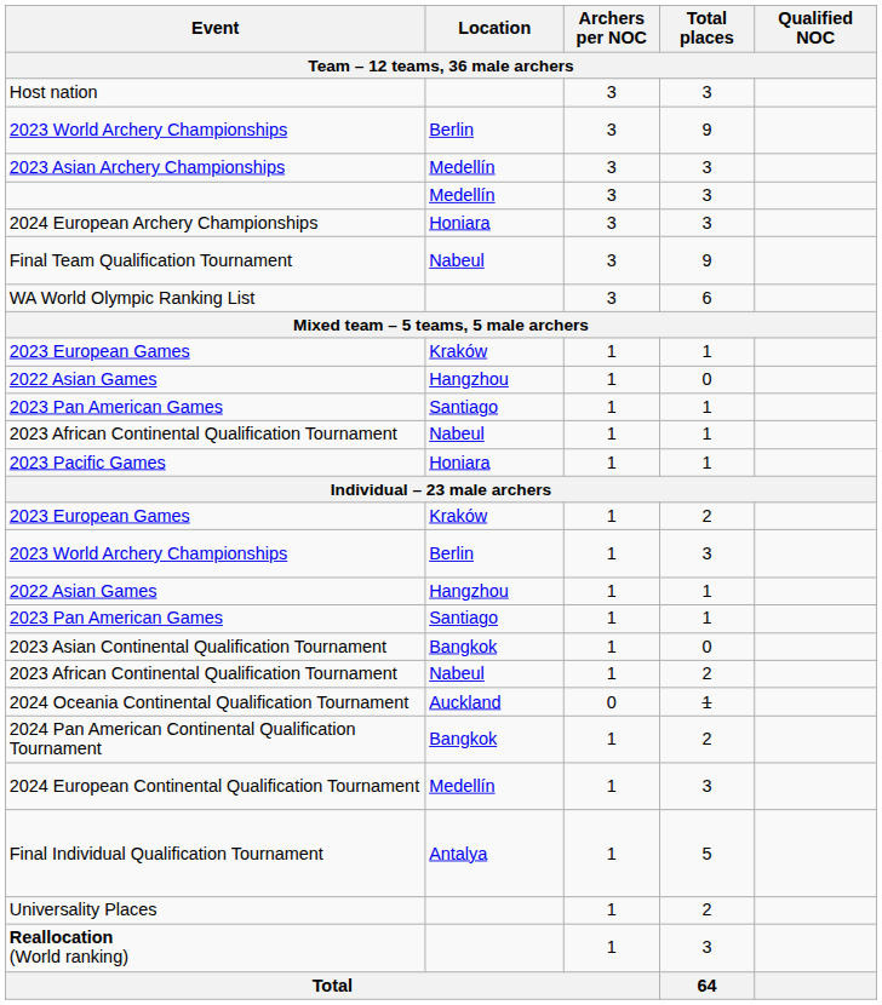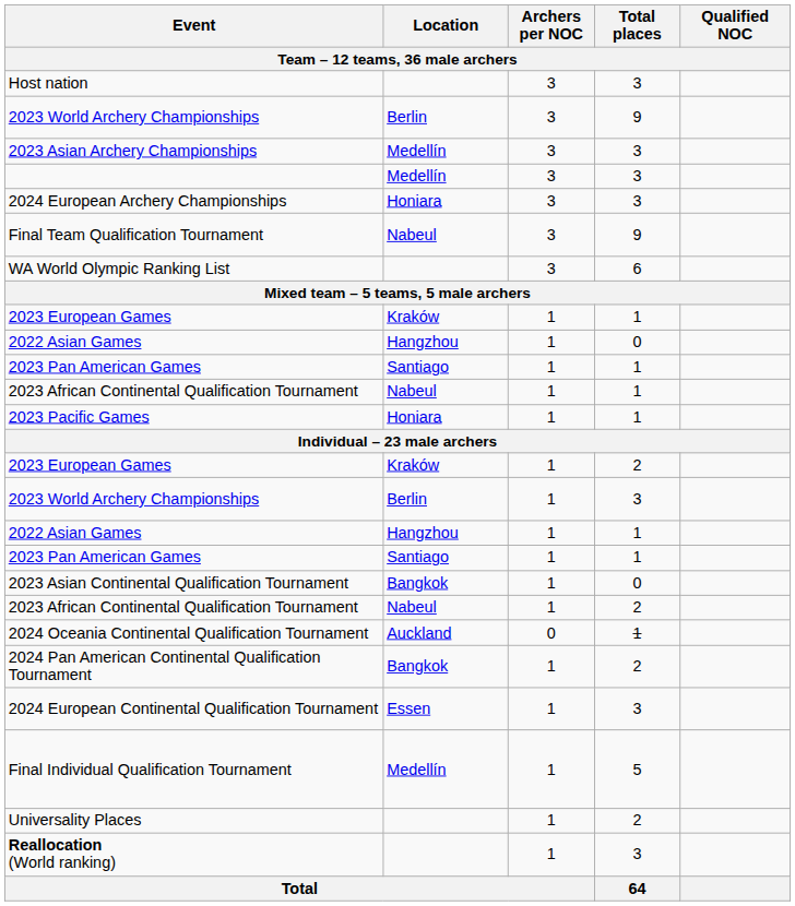2024 European Continental Qualification Tournament | Location: Medellín -> Essen
Final Individual Qualification Tournament | Location: Antalya -> Medellín
